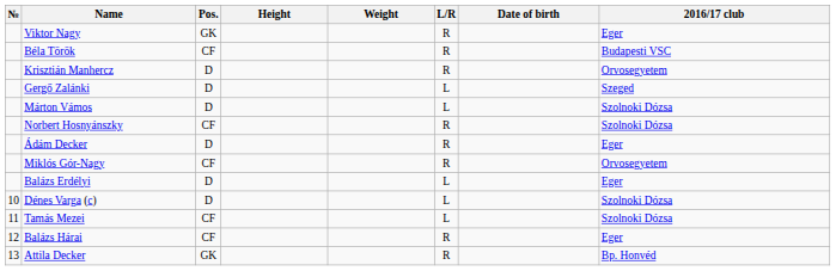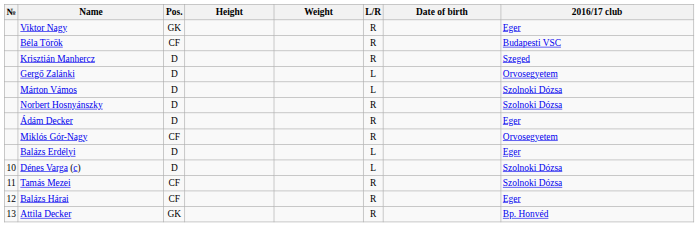Krisztián Manhercz | 2016/17 club: Orvosegyetem -> Szeged
Gergő Zalánki | 2016/17 club: Szeged -> Orvosegyetem
Norbert Hosnyánszky | Pos.: CF -> D
Tamás Mezei | L/R: L -> R
